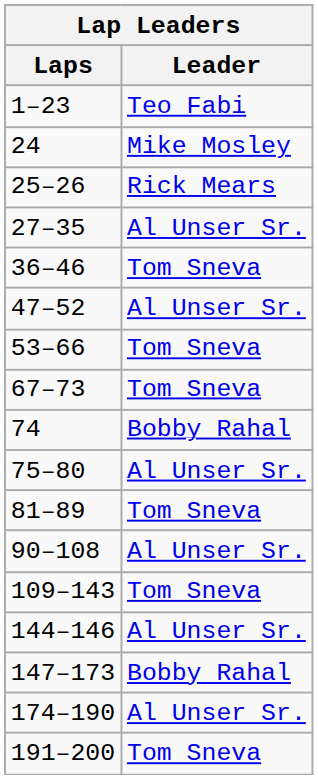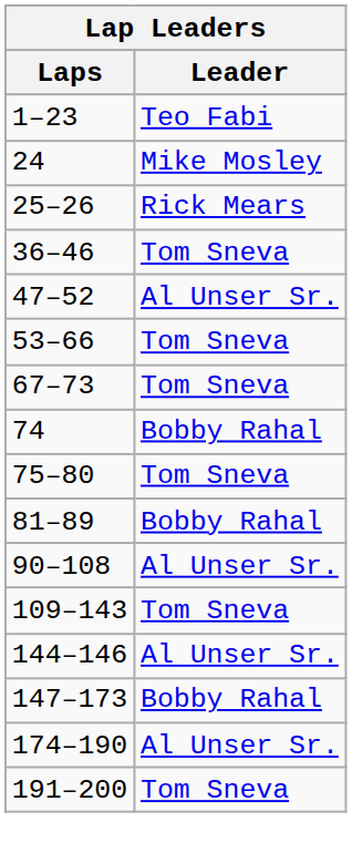- row: 27–35 | Al Unser Sr.
75–80 | Leader: Al Unser Sr. -> Tom Sneva
81–89 | Leader: Tom Sneva -> Bobby Rahal
